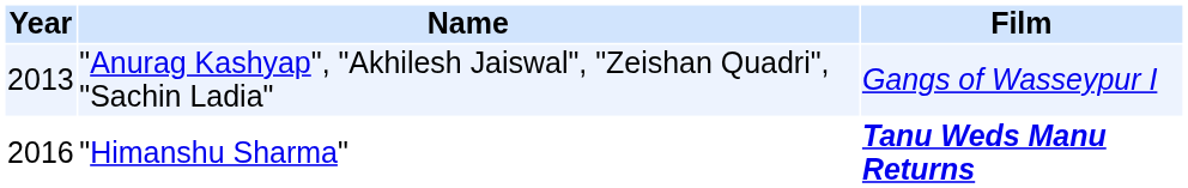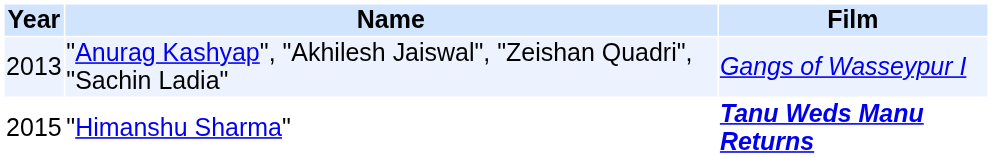"Himanshu Sharma" | Year: 2016 -> 2015
